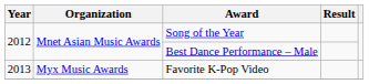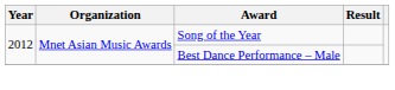- row: 2013 | Myx Music Awards | Favorite K-Pop Video
